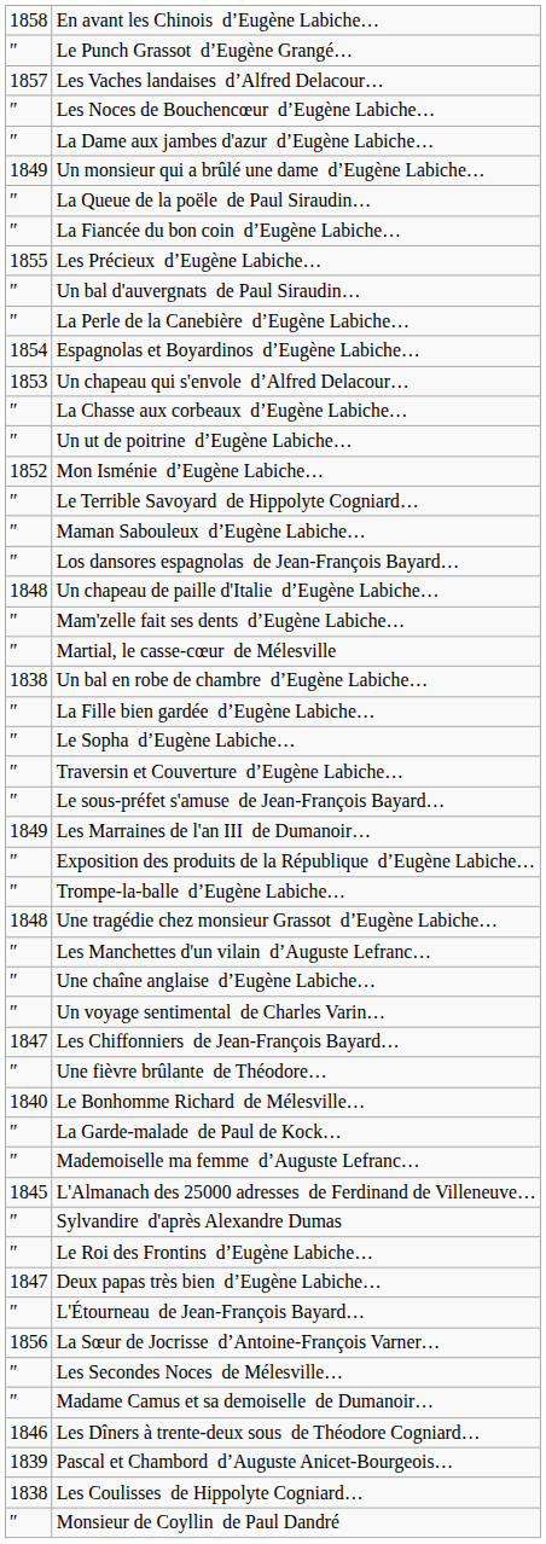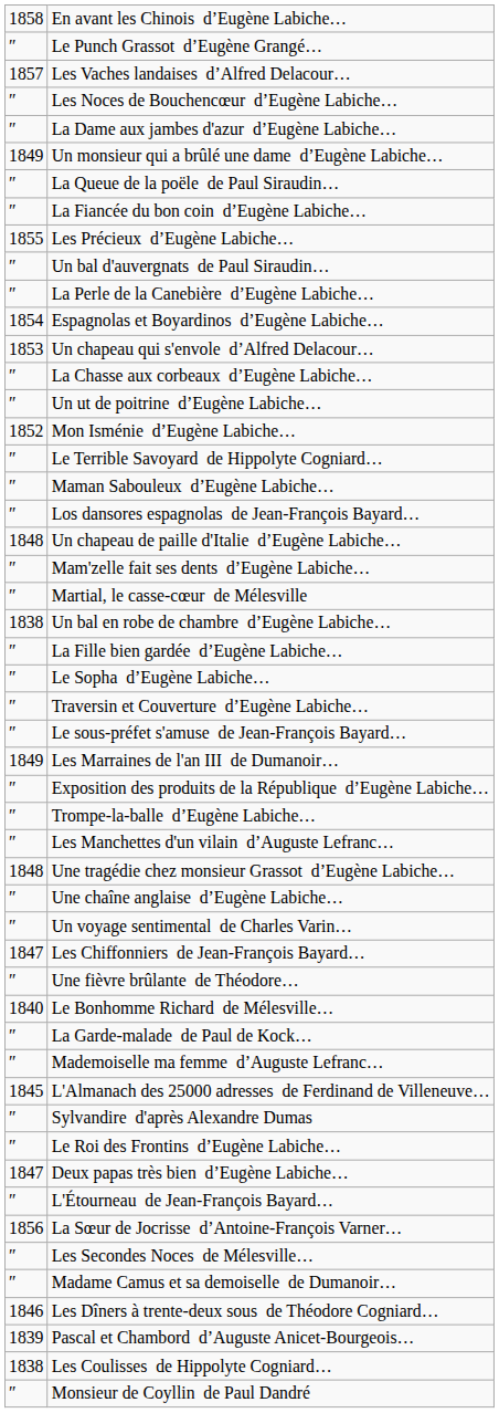rows swapped: Les Manchettes d'un vilain d’Auguste Lefranc… <-> Une tragédie chez monsieur Grassot d’Eugène Labiche…
